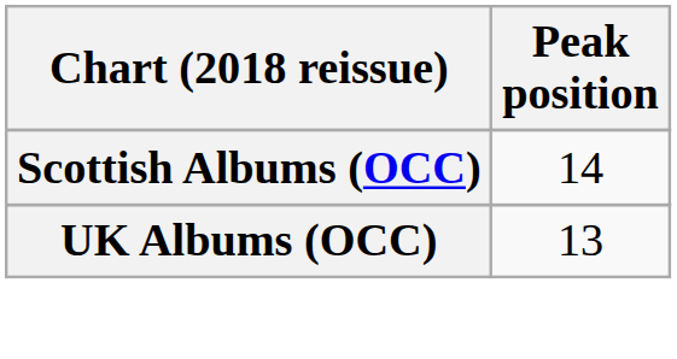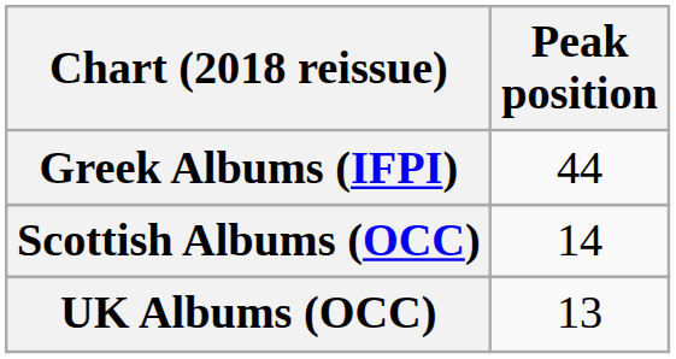+ row: Greek Albums (IFPI) | 44
